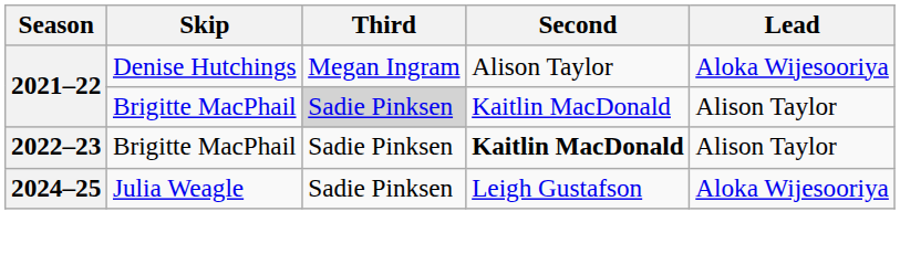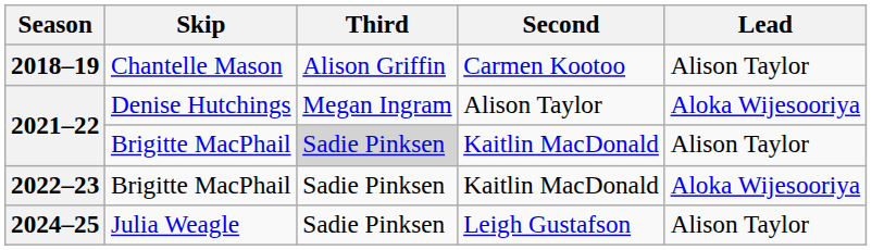+ row: 2018–19 | Chantelle Mason | Alison Griffin | Carmen Kootoo | Alison Taylor
2022–23 | Second: bold -> normal
2022–23 | Lead: Alison Taylor -> Aloka Wijesooriya
2024–25 | Lead: Aloka Wijesooriya -> Alison Taylor
